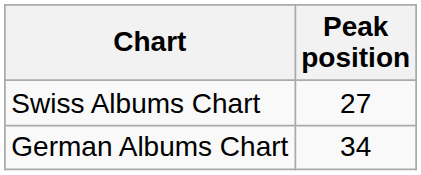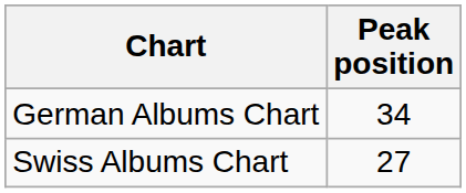rows swapped: German Albums Chart <-> Swiss Albums Chart
